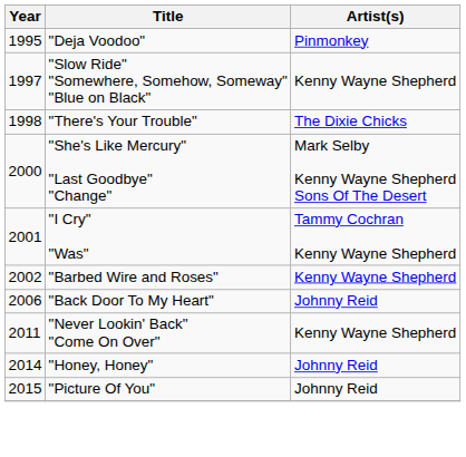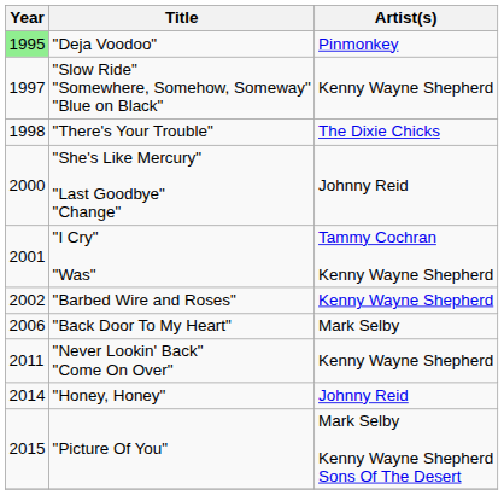"Deja Voodoo" | Year: no background -> lightgreen background
"She's Like Mercury" "Last Goodbye" "Change" | Artist(s): Mark Selby Kenny Wayne Shepherd Sons Of The Desert -> Johnny Reid
"Back Door To My Heart" | Artist(s): Johnny Reid -> Mark Selby
"Picture Of You" | Artist(s): Johnny Reid -> Mark Selby Kenny Wayne Shepherd Sons Of The Desert
